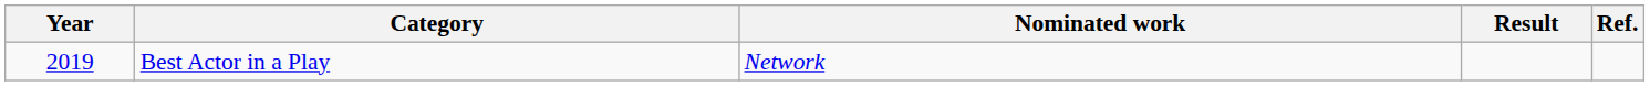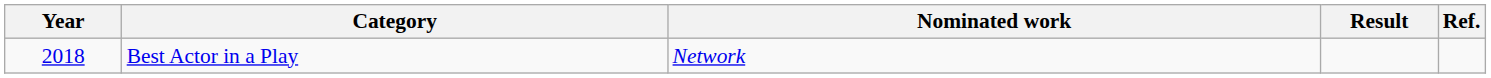Best Actor in a Play | Year: 2019 -> 2018
